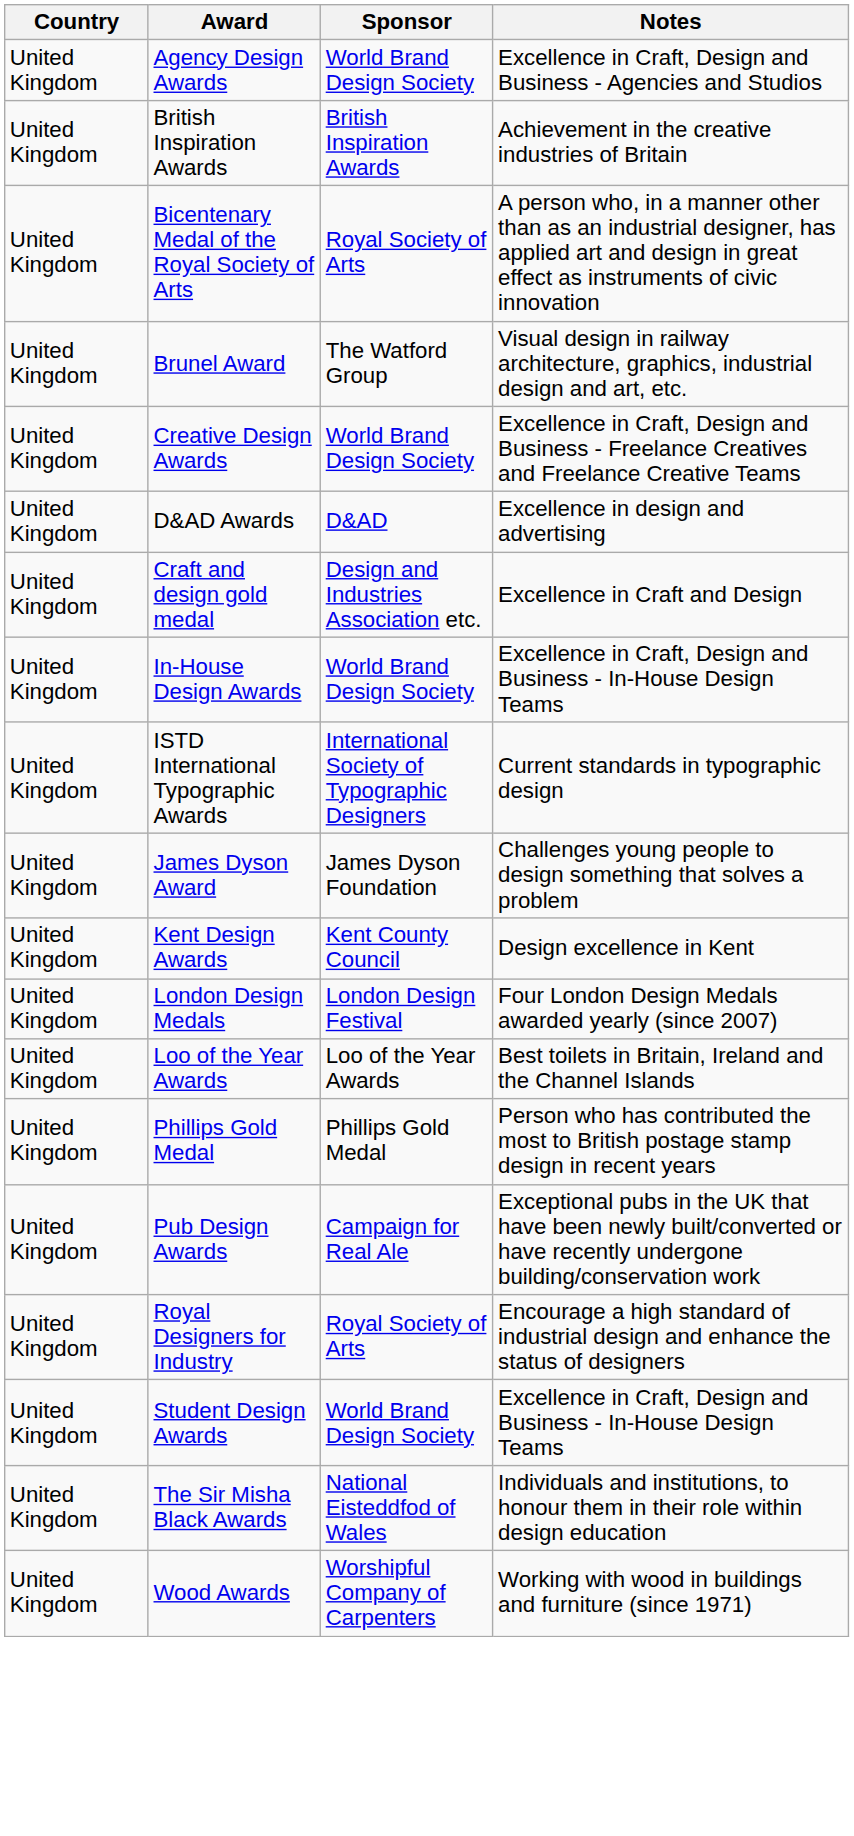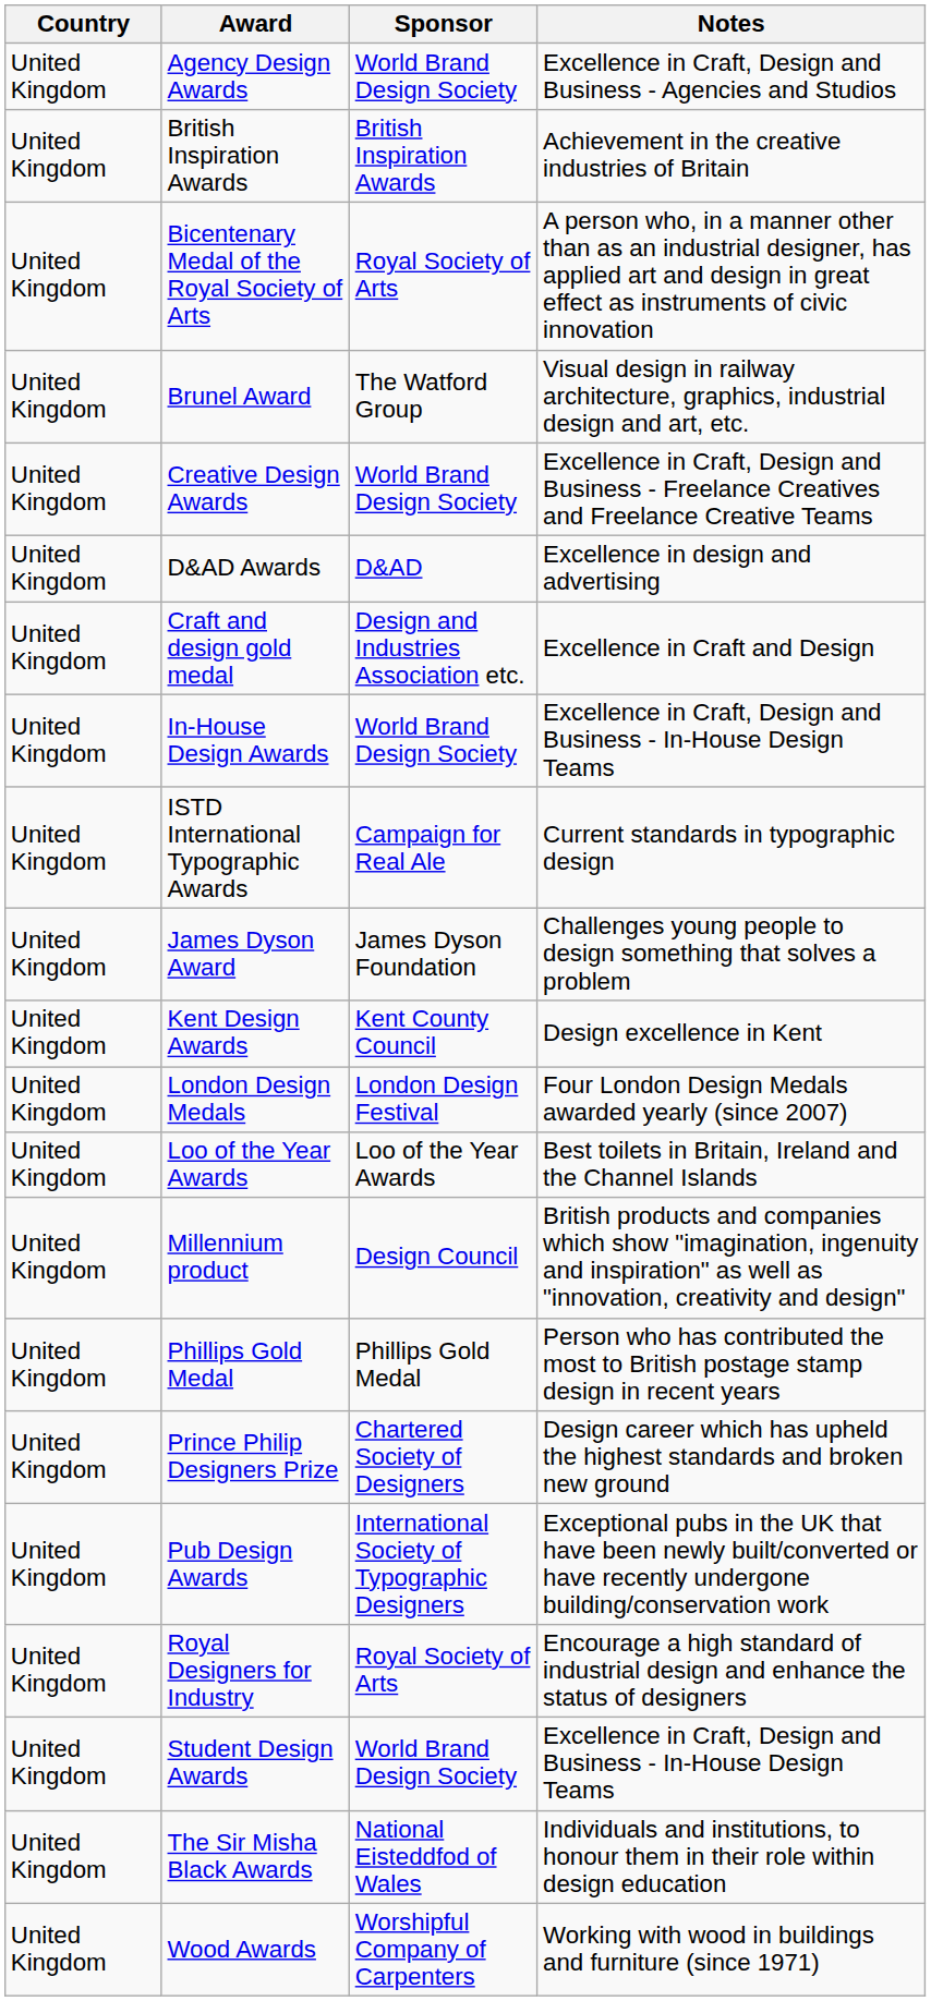ISTD International Typographic Awards | Sponsor: International Society of Typographic Designers -> Campaign for Real Ale
+ row: United Kingdom | Millennium product | Design Council | British products and companies which show "imagination, ingenuity and inspiration" as well as "innovation, creativity and design"
+ row: United Kingdom | Prince Philip Designers Prize | Chartered Society of Designers | Design career which has upheld the highest standards and broken new ground
Pub Design Awards | Sponsor: Campaign for Real Ale -> International Society of Typographic Designers
